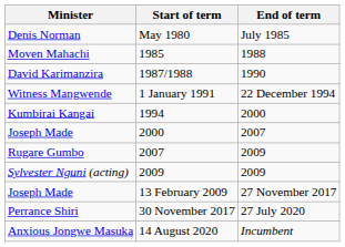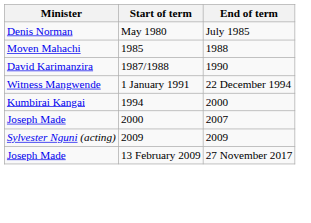- row: Rugare Gumbo | 2007 | 2009
- row: Perrance Shiri | 30 November 2017 | 27 July 2020
- row: Anxious Jongwe Masuka | 14 August 2020 | Incumbent
